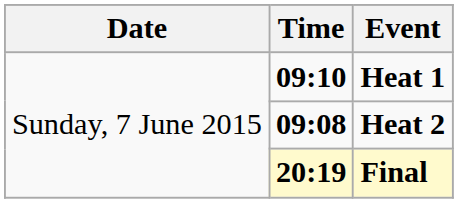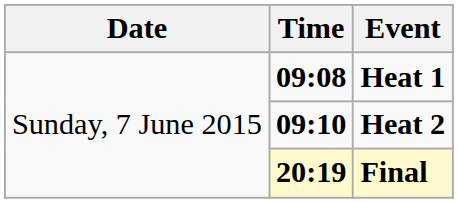Heat 1 | Time: 09:10 -> 09:08
Heat 2 | Time: 09:08 -> 09:10
